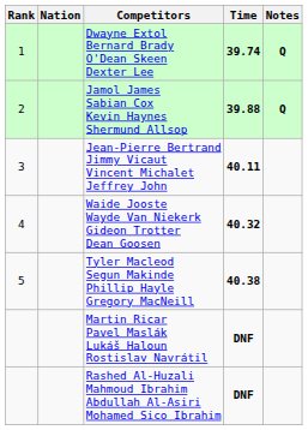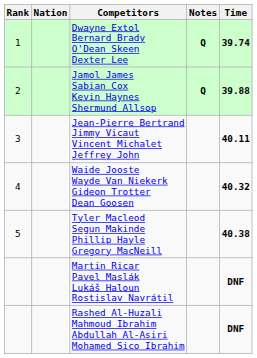columns swapped: Time <-> Notes
